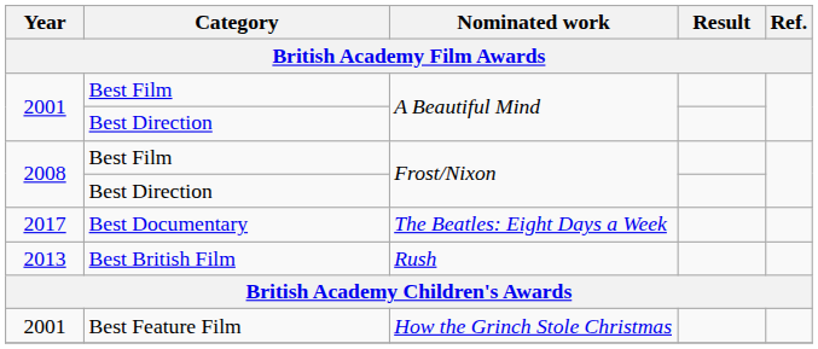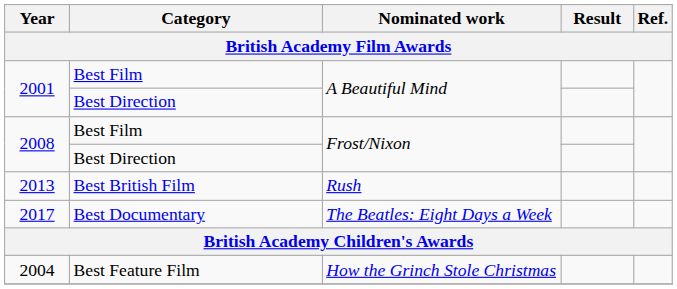rows swapped: Best British Film <-> Best Documentary
Best Feature Film | Year: 2001 -> 2004
